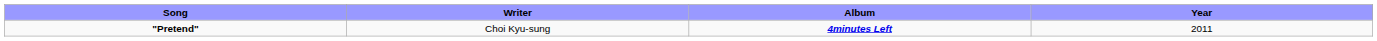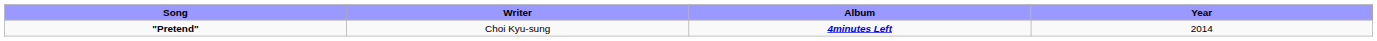"Pretend" | Year: 2011 -> 2014
